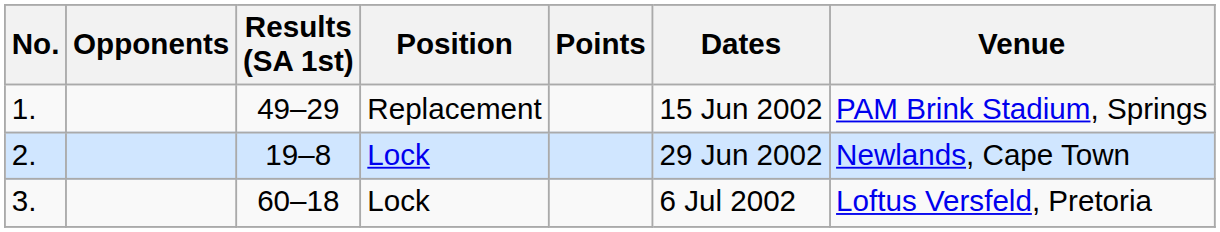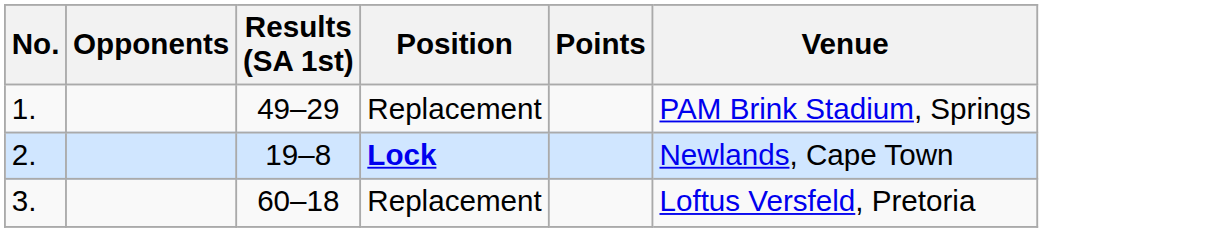- column: Dates | 15 Jun 2002 | 29 Jun 2002 | 6 Jul 2002
2. | Position: normal -> bold
3. | Position: Lock -> Replacement
